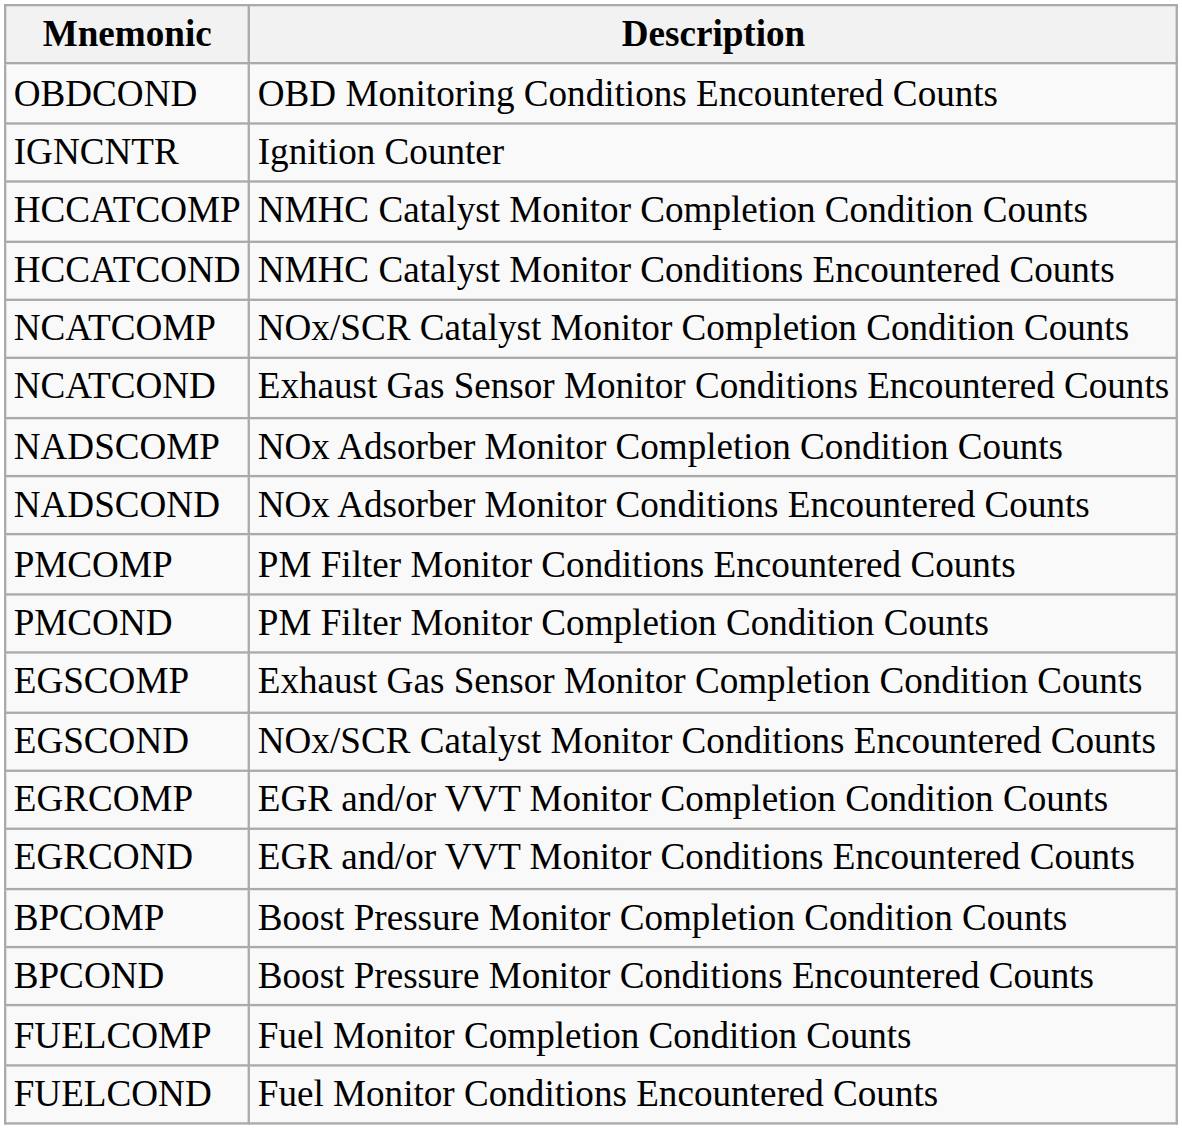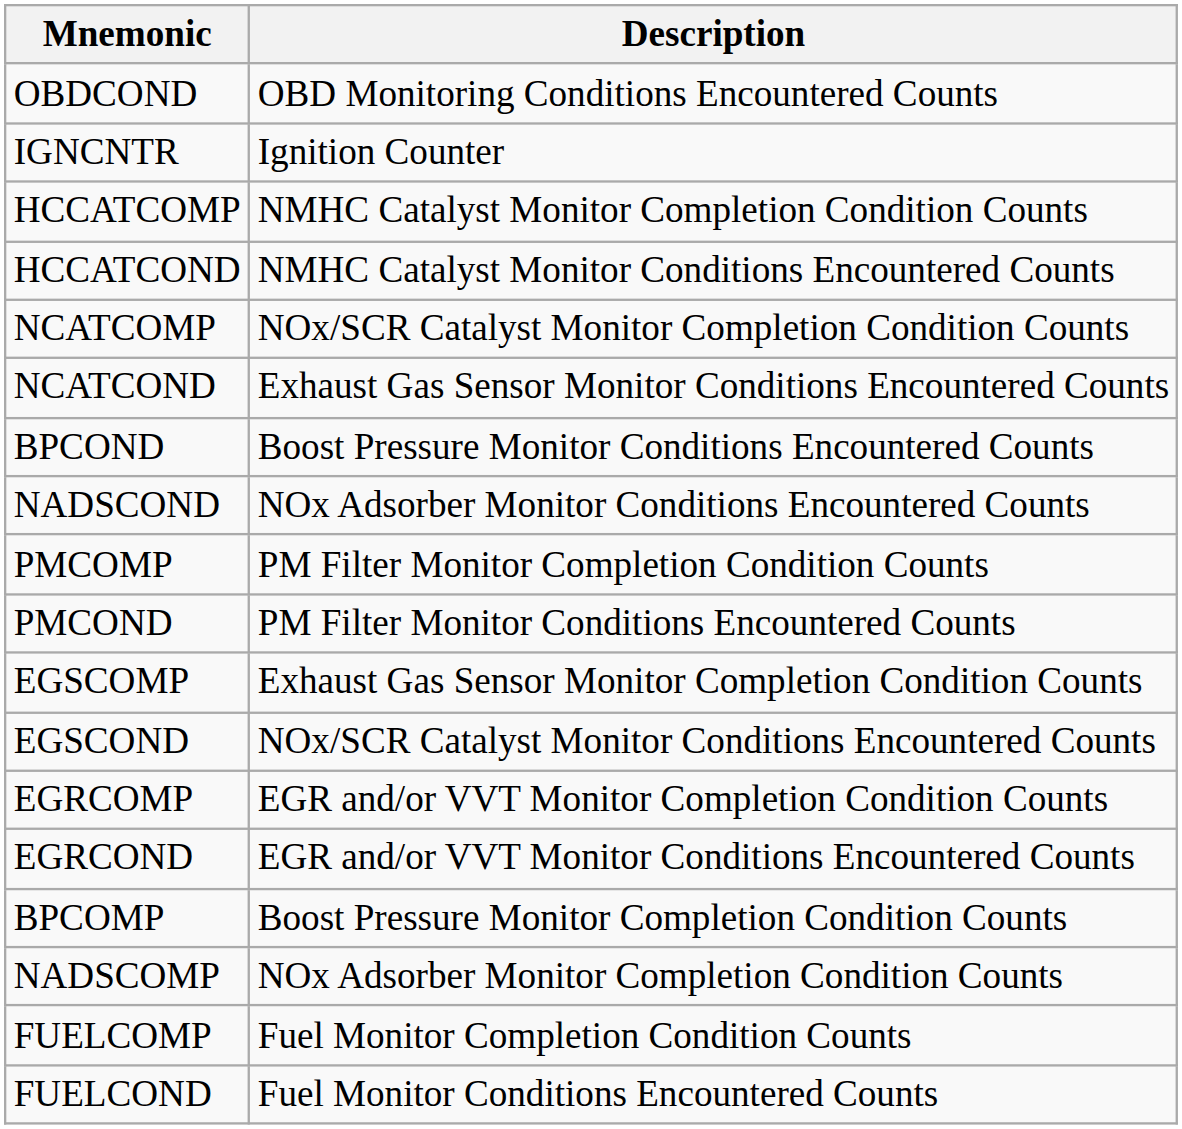rows swapped: NADSCOMP <-> BPCOND
PMCOMP | Description: PM Filter Monitor Conditions Encountered Counts -> PM Filter Monitor Completion Condition Counts
PMCOND | Description: PM Filter Monitor Completion Condition Counts -> PM Filter Monitor Conditions Encountered Counts
